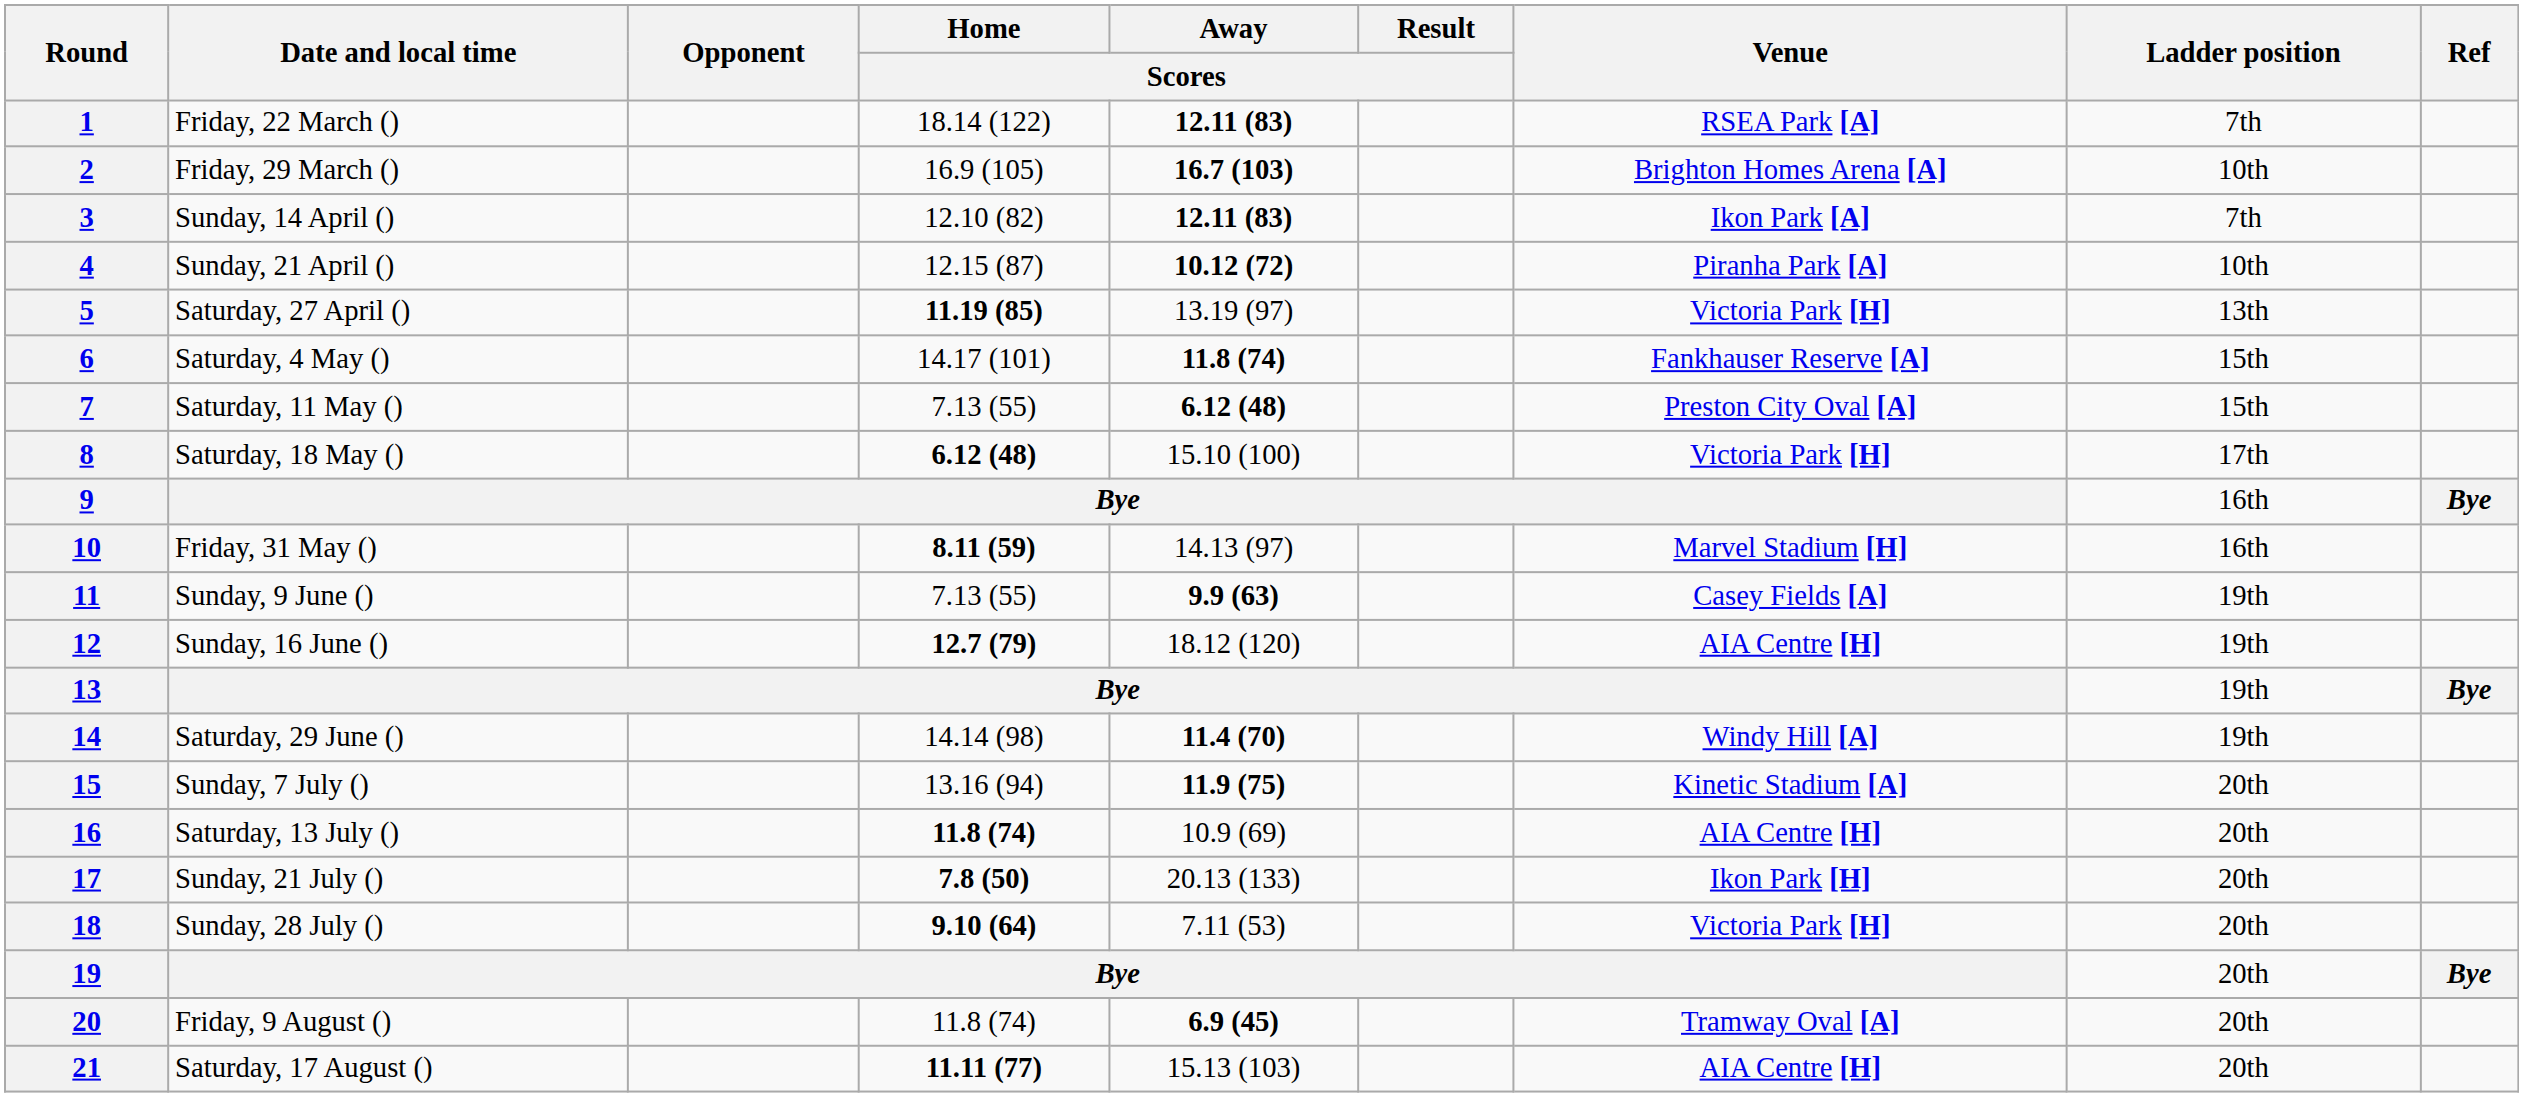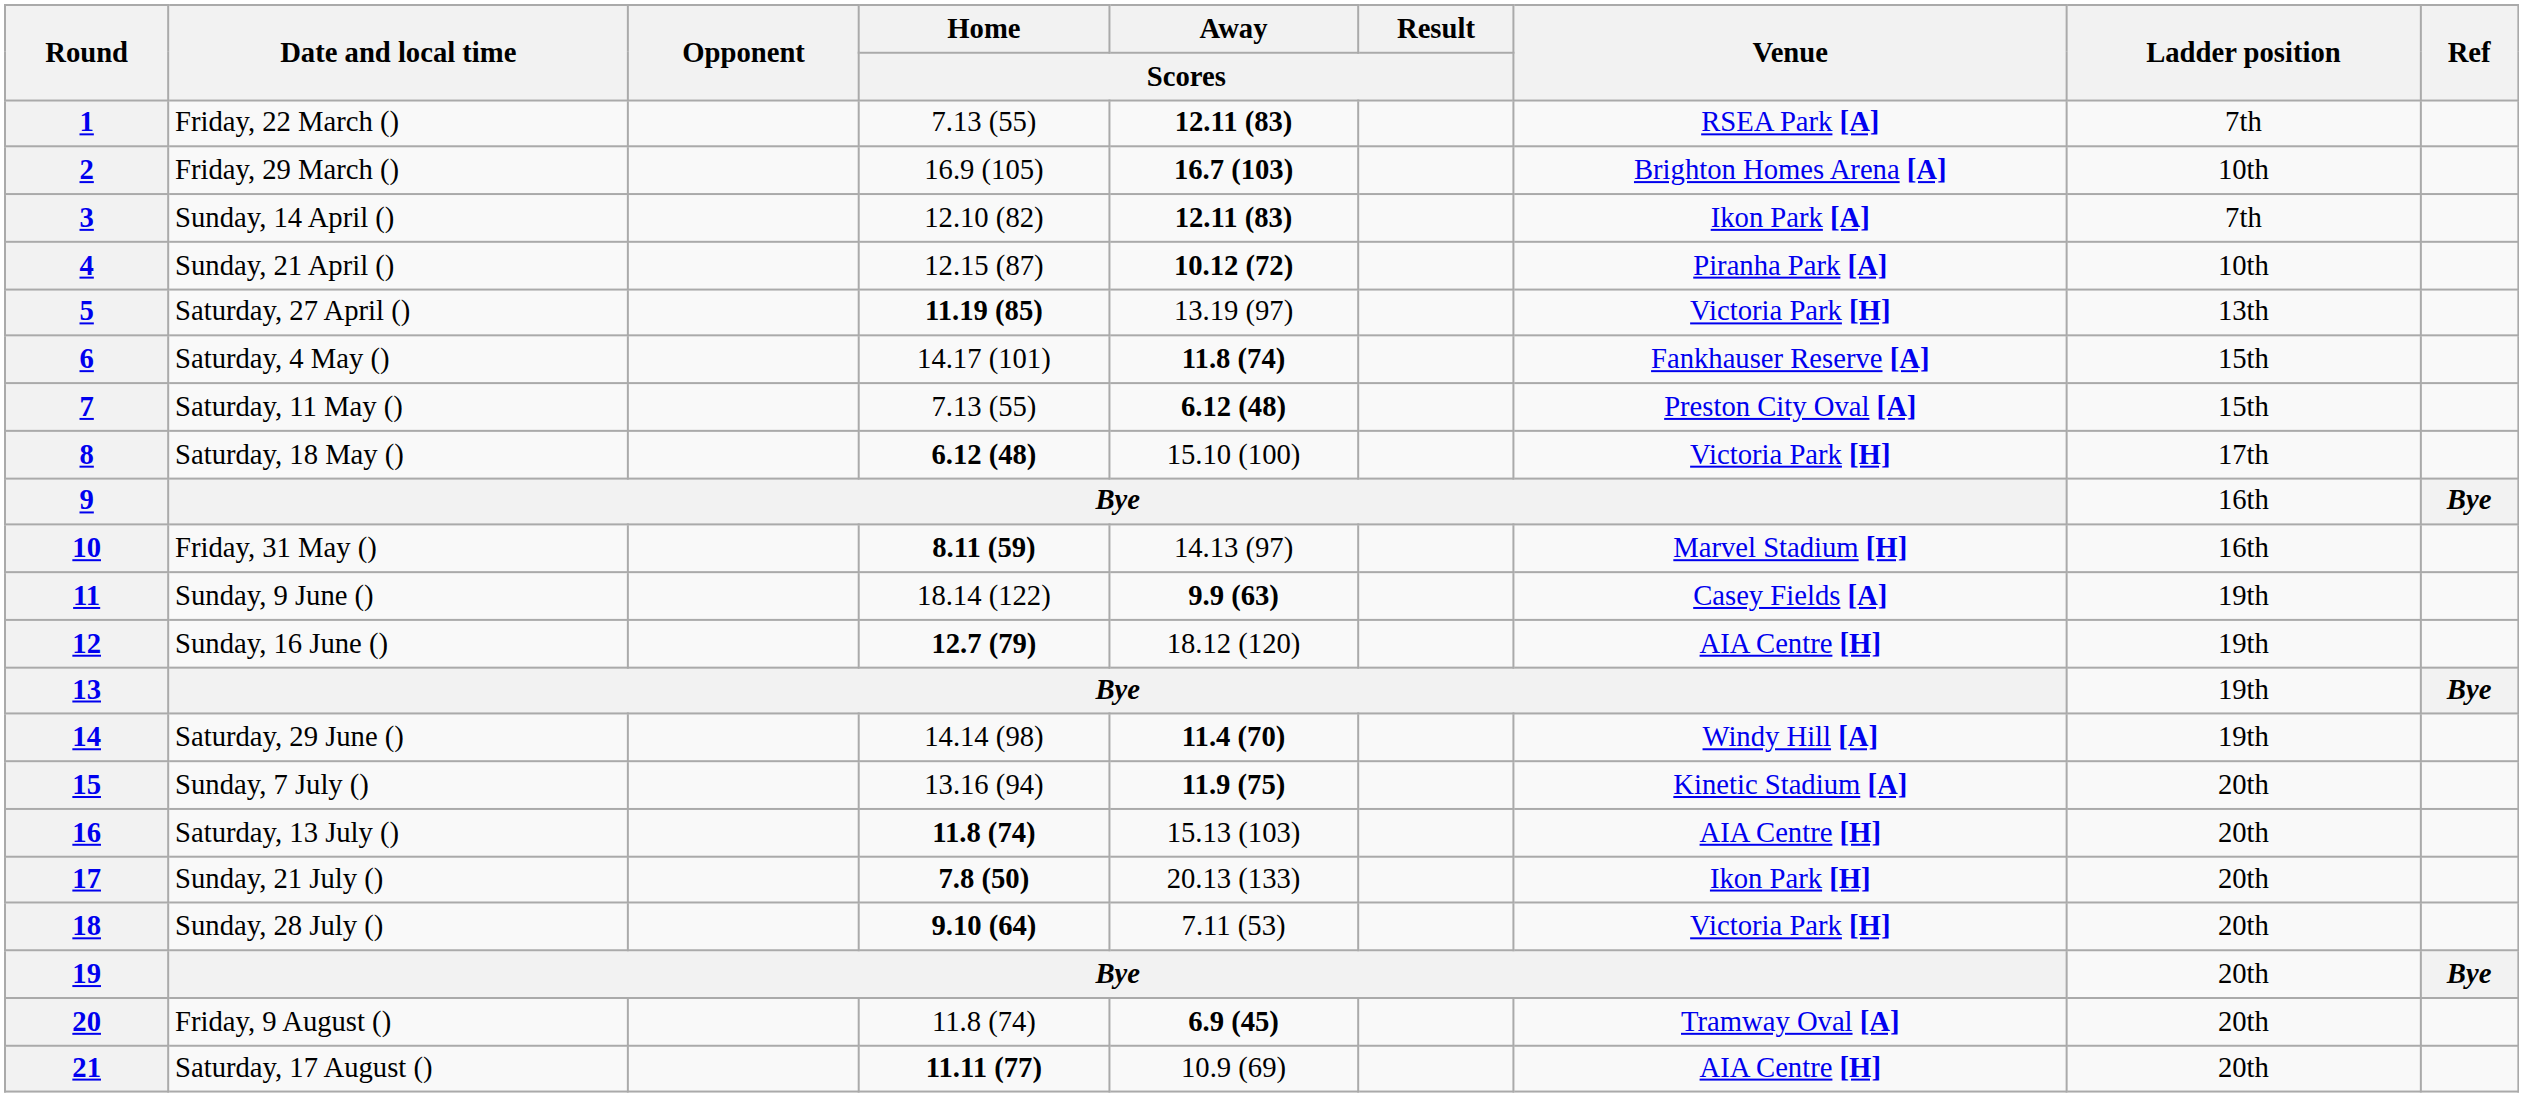1 | Home / Scores: 18.14 (122) -> 7.13 (55)
11 | Home / Scores: 7.13 (55) -> 18.14 (122)
16 | Away / Scores: 10.9 (69) -> 15.13 (103)
21 | Away / Scores: 15.13 (103) -> 10.9 (69)
